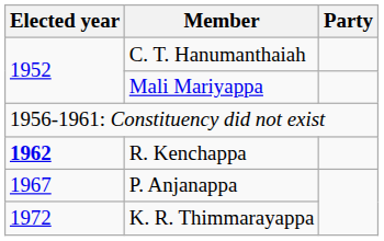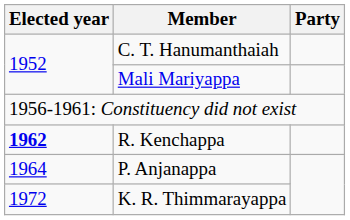P. Anjanappa | Elected year: 1967 -> 1964
